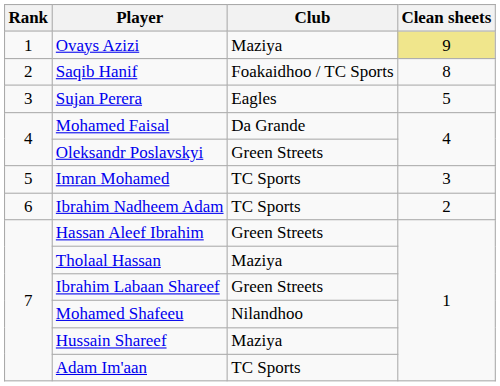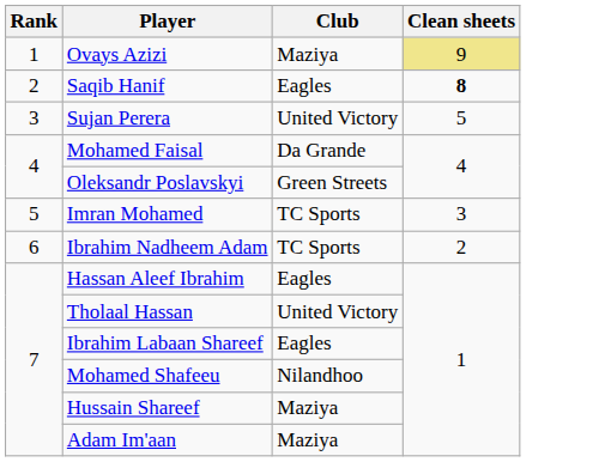Saqib Hanif | Club: Foakaidhoo / TC Sports -> Eagles
Saqib Hanif | Clean sheets: normal -> bold
Sujan Perera | Club: Eagles -> United Victory
Hassan Aleef Ibrahim | Club: Green Streets -> Eagles
Tholaal Hassan | Club: Maziya -> United Victory
Ibrahim Labaan Shareef | Club: Green Streets -> Eagles
Adam Im'aan | Club: TC Sports -> Maziya
